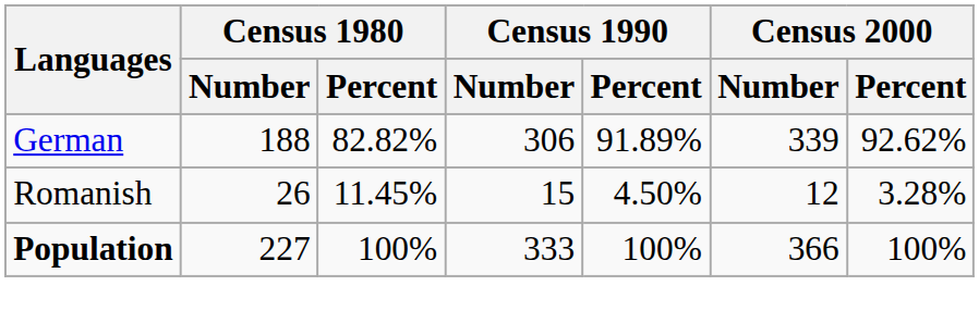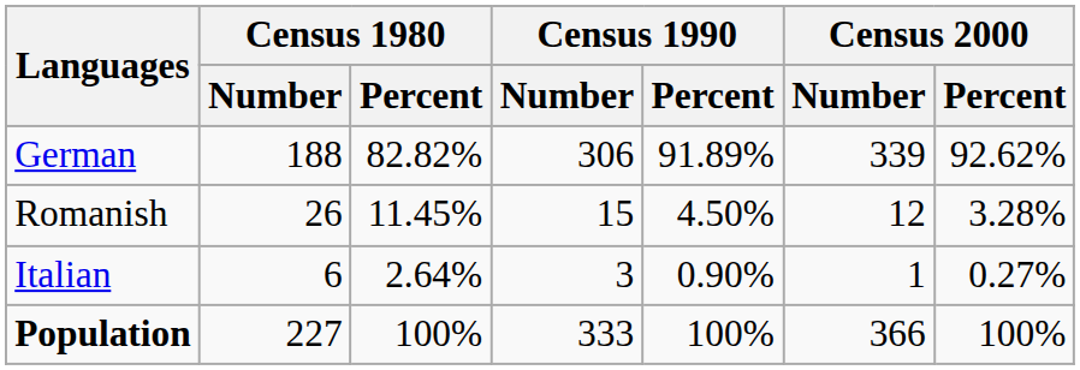+ row: Italian | 6 | 2.64% | 3 | 0.90% | 1 | 0.27%
